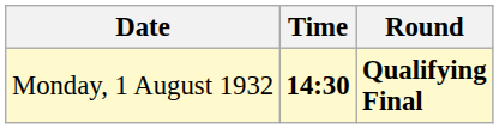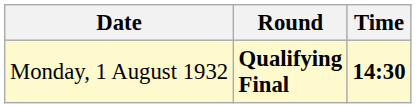columns swapped: Time <-> Round
